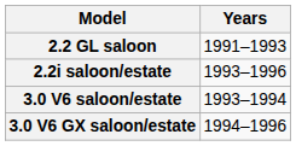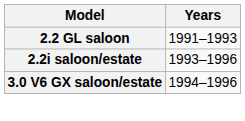- row: 3.0 V6 saloon/estate | 1993–1994
